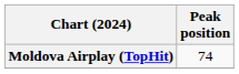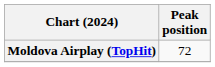Moldova Airplay (TopHit) | Peak position: 74 -> 72
